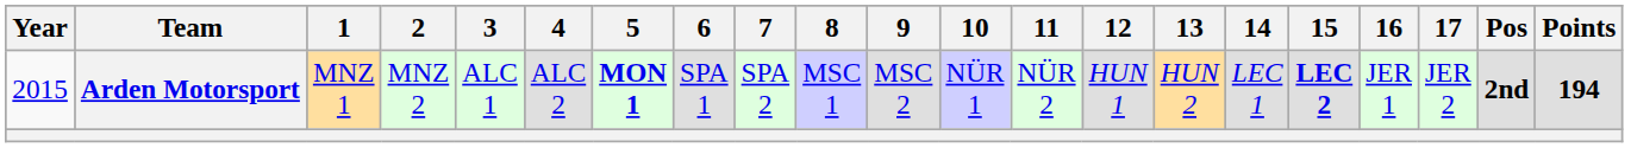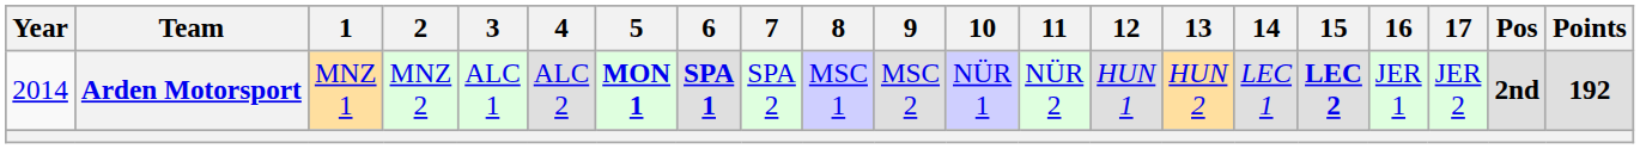Arden Motorsport | Year: 2015 -> 2014
Arden Motorsport | 6: normal -> bold
Arden Motorsport | Points: 194 -> 192
